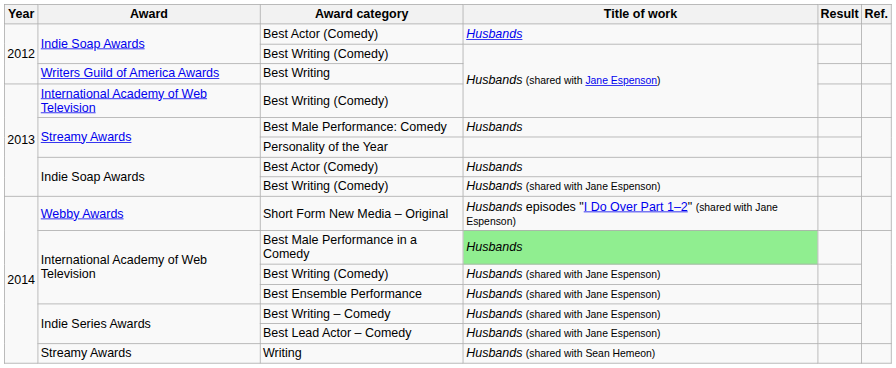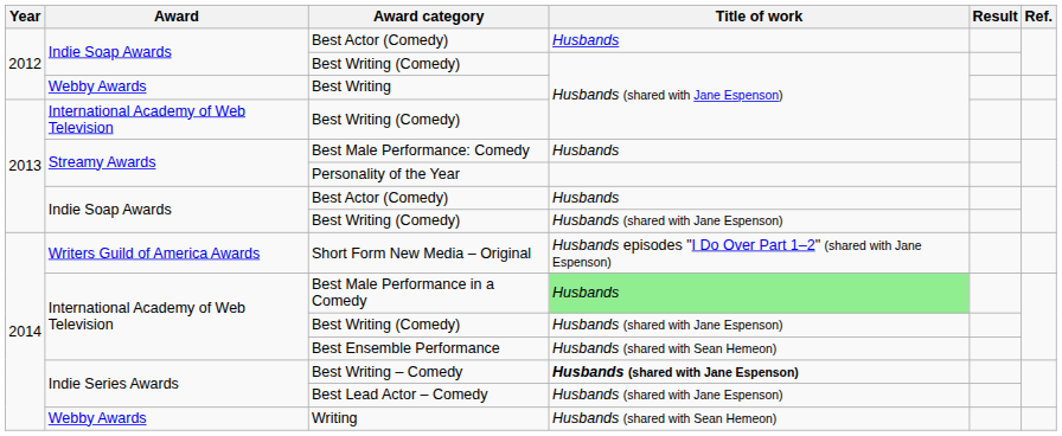Best Writing | Award: Writers Guild of America Awards -> Webby Awards
Short Form New Media – Original | Award: Webby Awards -> Writers Guild of America Awards
Best Ensemble Performance | Title of work: Husbands (shared with Jane Espenson) -> Husbands (shared with Sean Hemeon)
Best Writing – Comedy | Title of work: normal -> bold
Writing | Award: Streamy Awards -> Webby Awards
